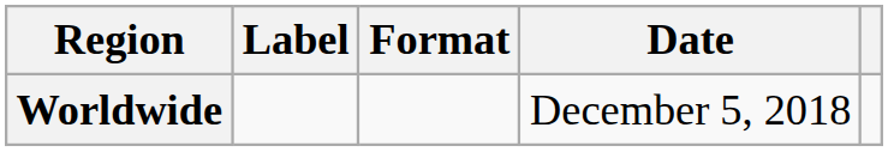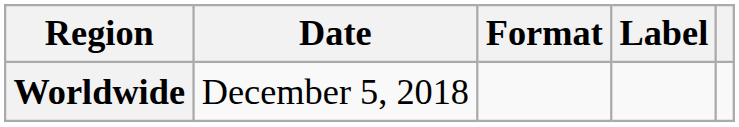columns swapped: Date <-> Label
